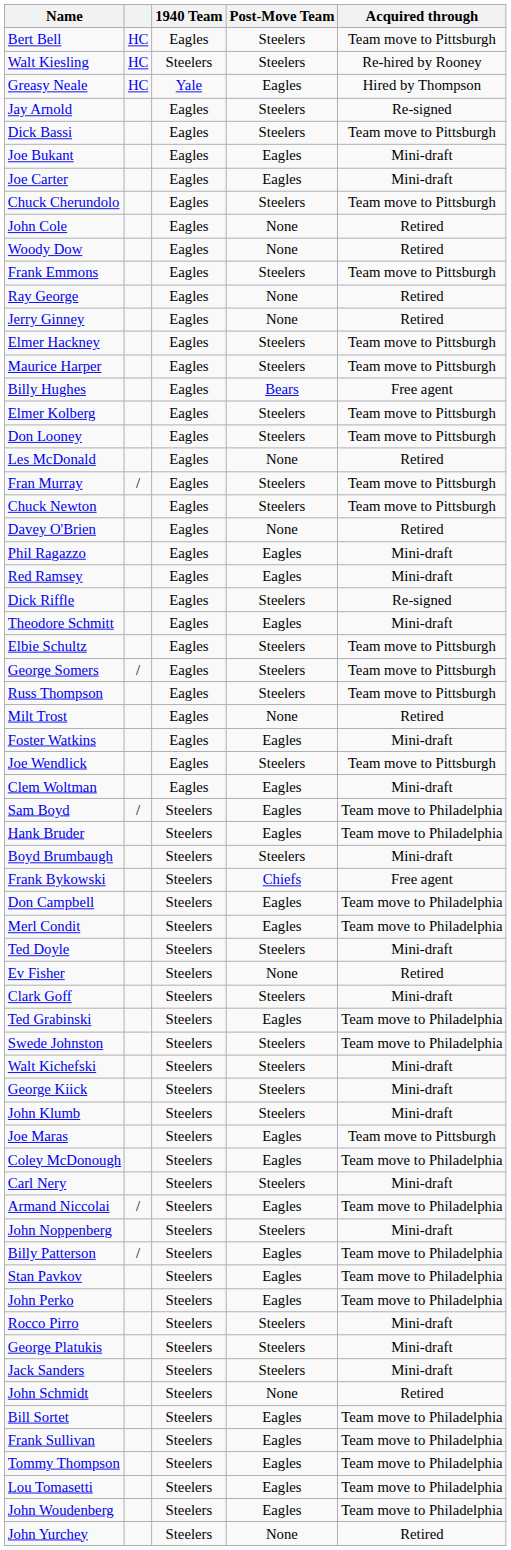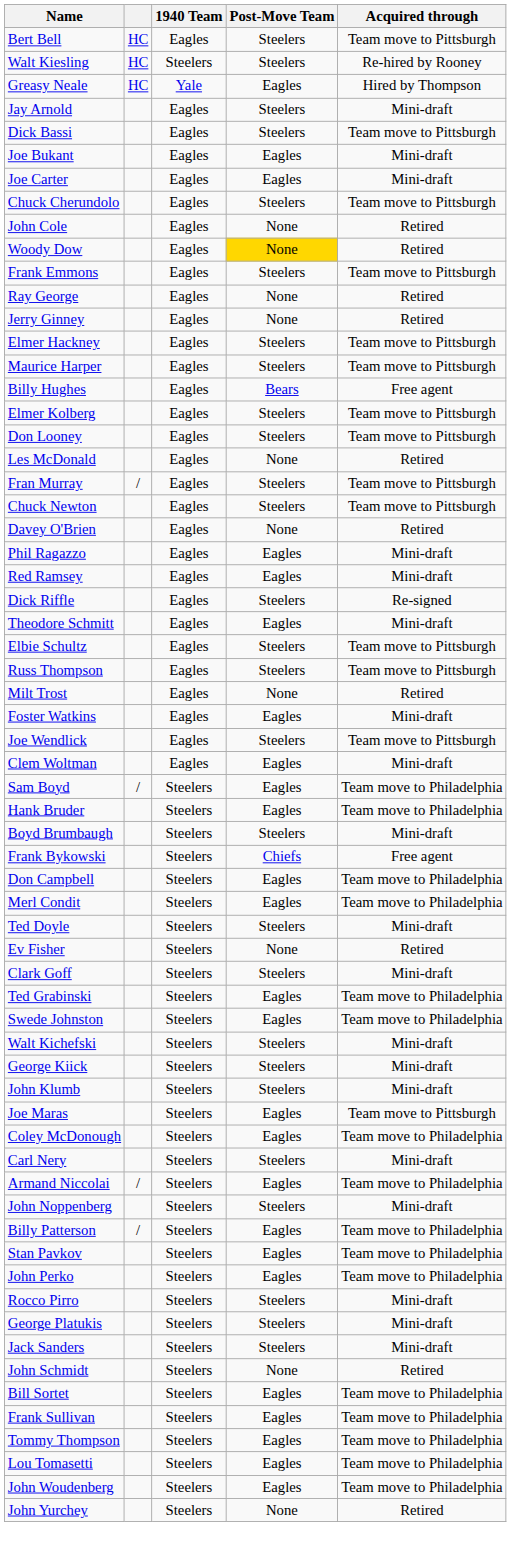Jay Arnold | Acquired through: Re-signed -> Mini-draft
Woody Dow | Post-Move Team: no background -> gold background
- row: George Somers | / | Eagles | Steelers | Team move to Pittsburgh
Swede Johnston | Post-Move Team: Steelers -> Eagles
